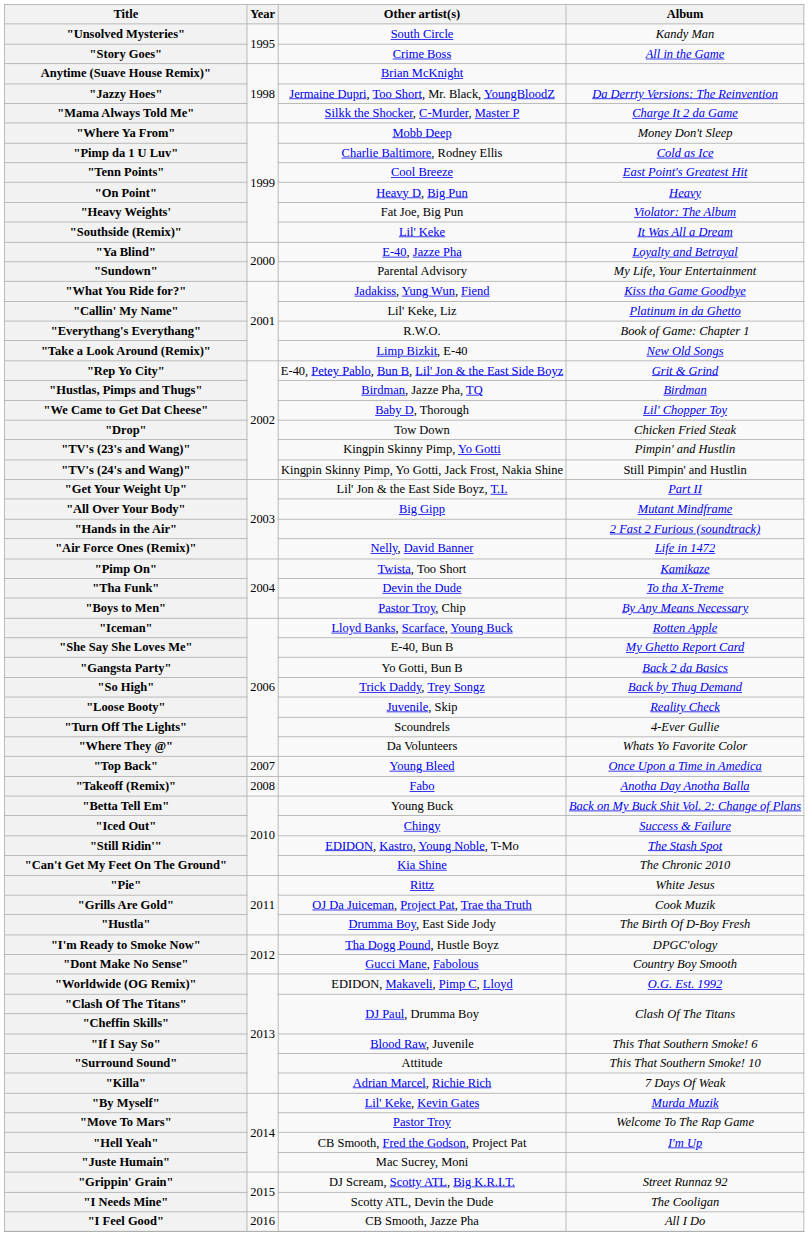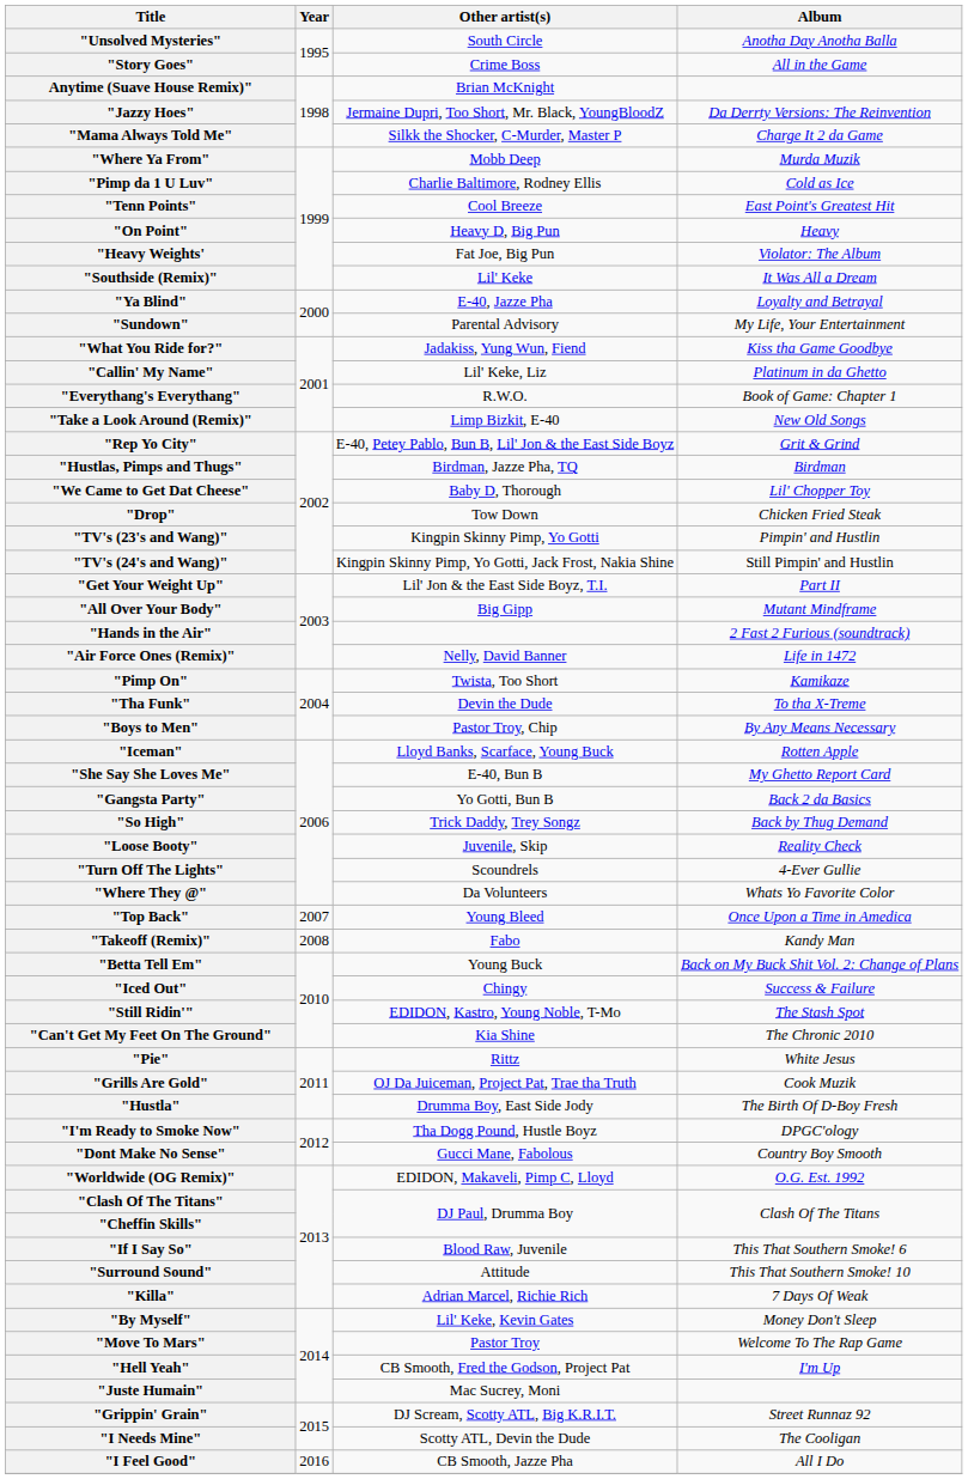"Unsolved Mysteries" | Album: Kandy Man -> Anotha Day Anotha Balla
"Where Ya From" | Album: Money Don't Sleep -> Murda Muzik
"Takeoff (Remix)" | Album: Anotha Day Anotha Balla -> Kandy Man
"By Myself" | Album: Murda Muzik -> Money Don't Sleep
